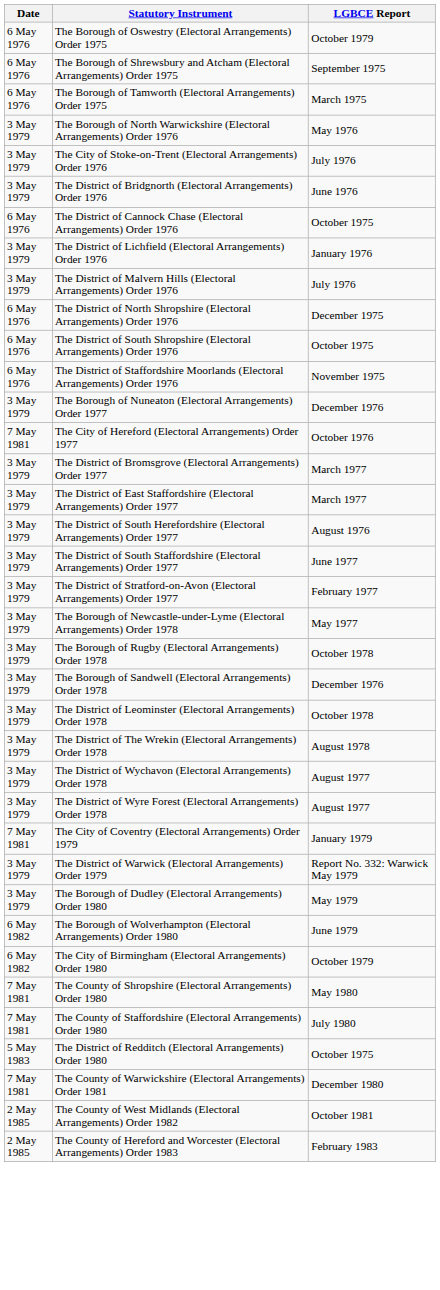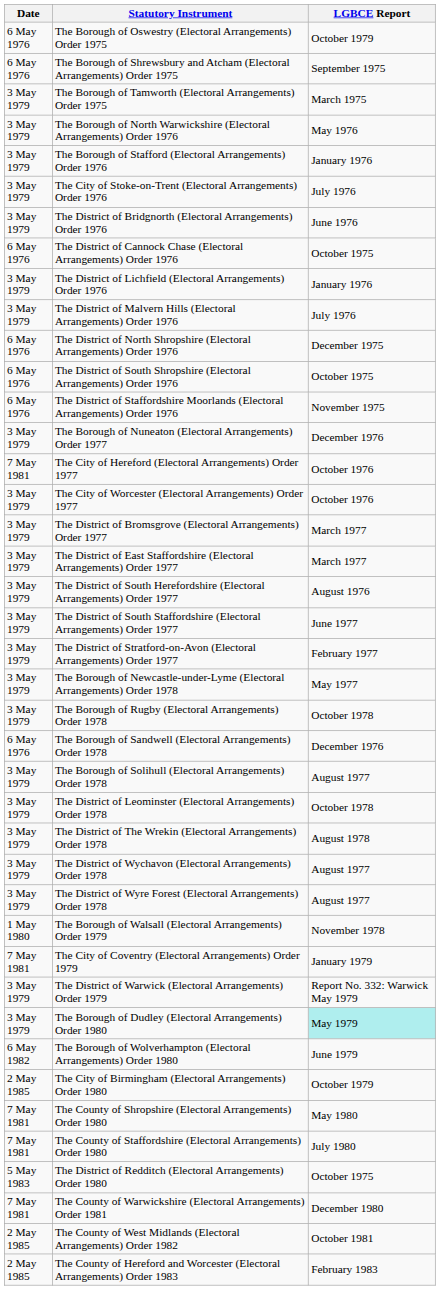The Borough of Tamworth (Electoral Arrangements) Order 1975 | Date: 6 May 1976 -> 3 May 1979
+ row: 3 May 1979 | The Borough of Stafford (Electoral Arrangements) Order 1976 | January 1976
+ row: 3 May 1979 | The City of Worcester (Electoral Arrangements) Order 1977 | October 1976
The Borough of Sandwell (Electoral Arrangements) Order 1978 | Date: 3 May 1979 -> 6 May 1976
+ row: 3 May 1979 | The Borough of Solihull (Electoral Arrangements) Order 1978 | August 1977
+ row: 1 May 1980 | The Borough of Walsall (Electoral Arrangements) Order 1979 | November 1978
The Borough of Dudley (Electoral Arrangements) Order 1980 | LGBCE Report: no background -> paleturquoise background
The City of Birmingham (Electoral Arrangements) Order 1980 | Date: 6 May 1982 -> 2 May 1985
